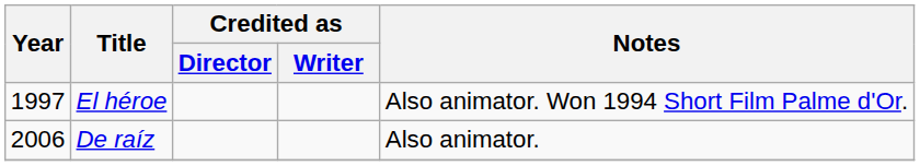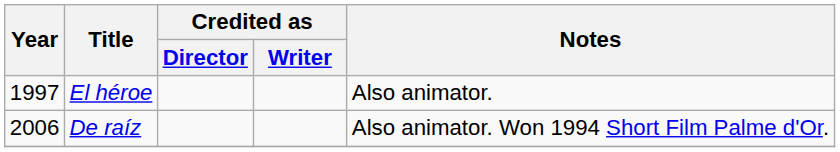El héroe | Notes: Also animator. Won 1994 Short Film Palme d'Or. -> Also animator.
De raíz | Notes: Also animator. -> Also animator. Won 1994 Short Film Palme d'Or.
